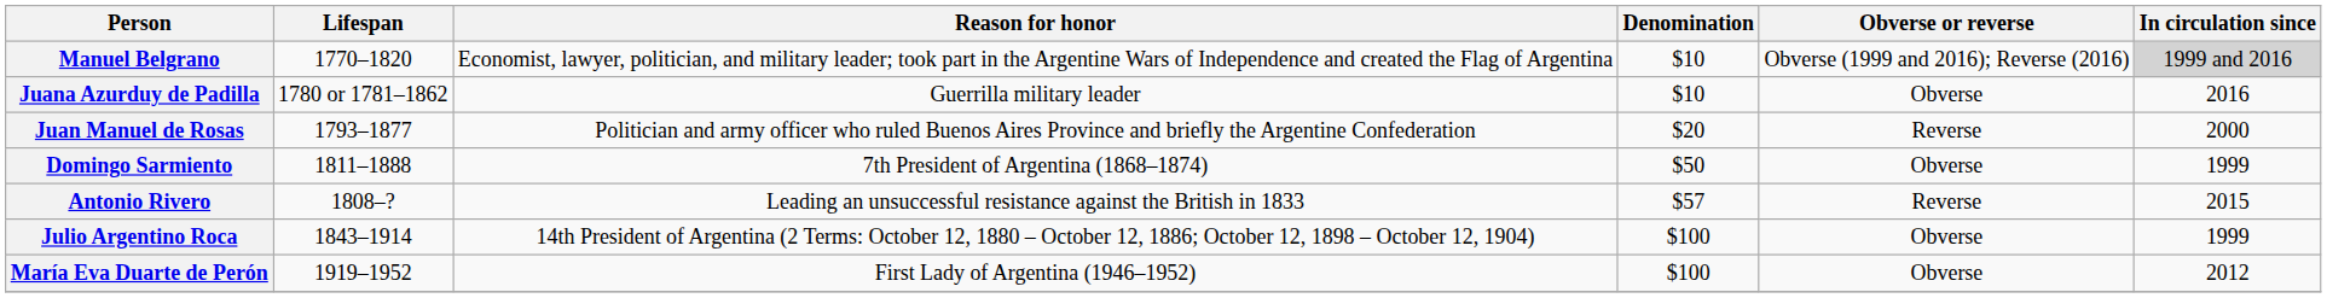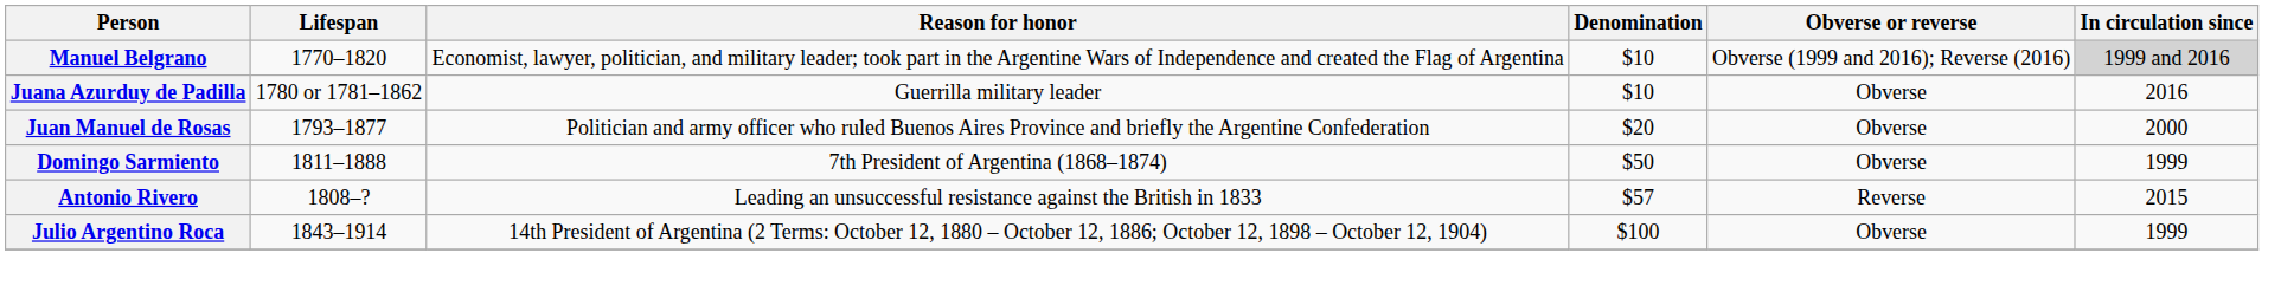Juan Manuel de Rosas | Obverse or reverse: Reverse -> Obverse
- row: María Eva Duarte de Perón | 1919–1952 | First Lady of Argentina (1946–1952) | $100 | Obverse | 2012
